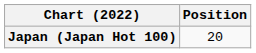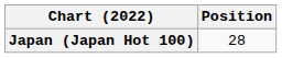Japan (Japan Hot 100) | Position: 20 -> 28
